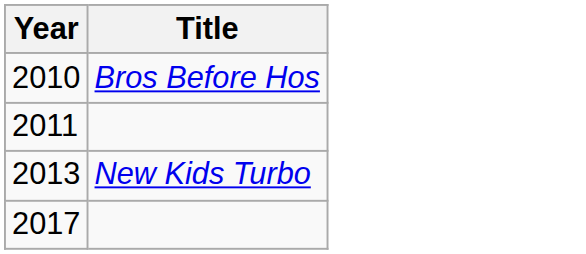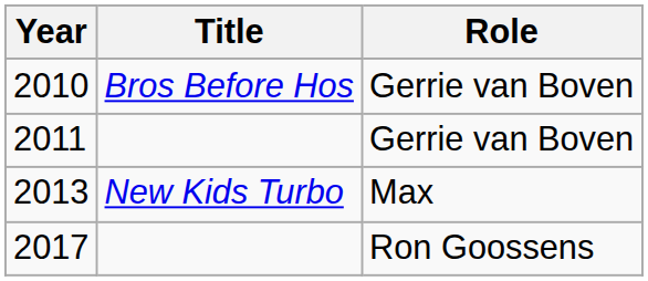+ column: Role | Gerrie van Boven | Gerrie van Boven | Max | Ron Goossens
